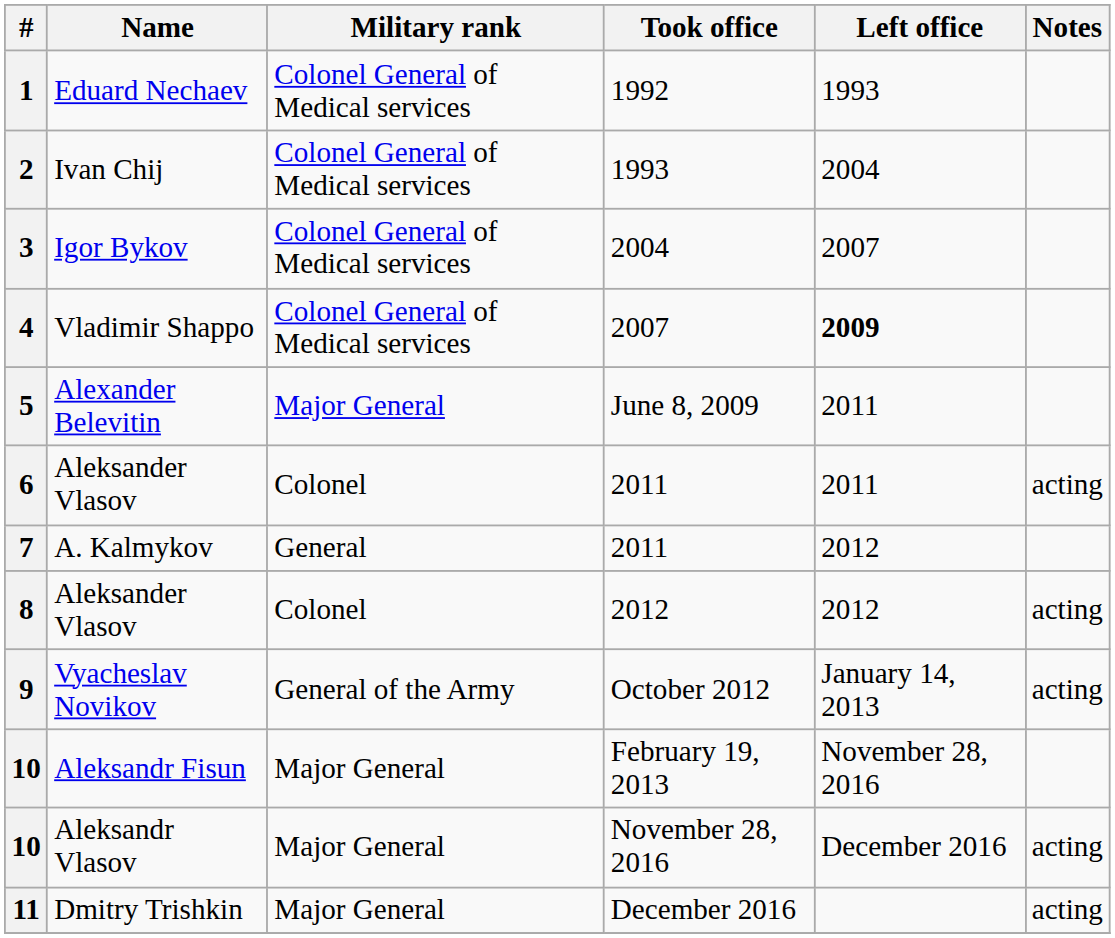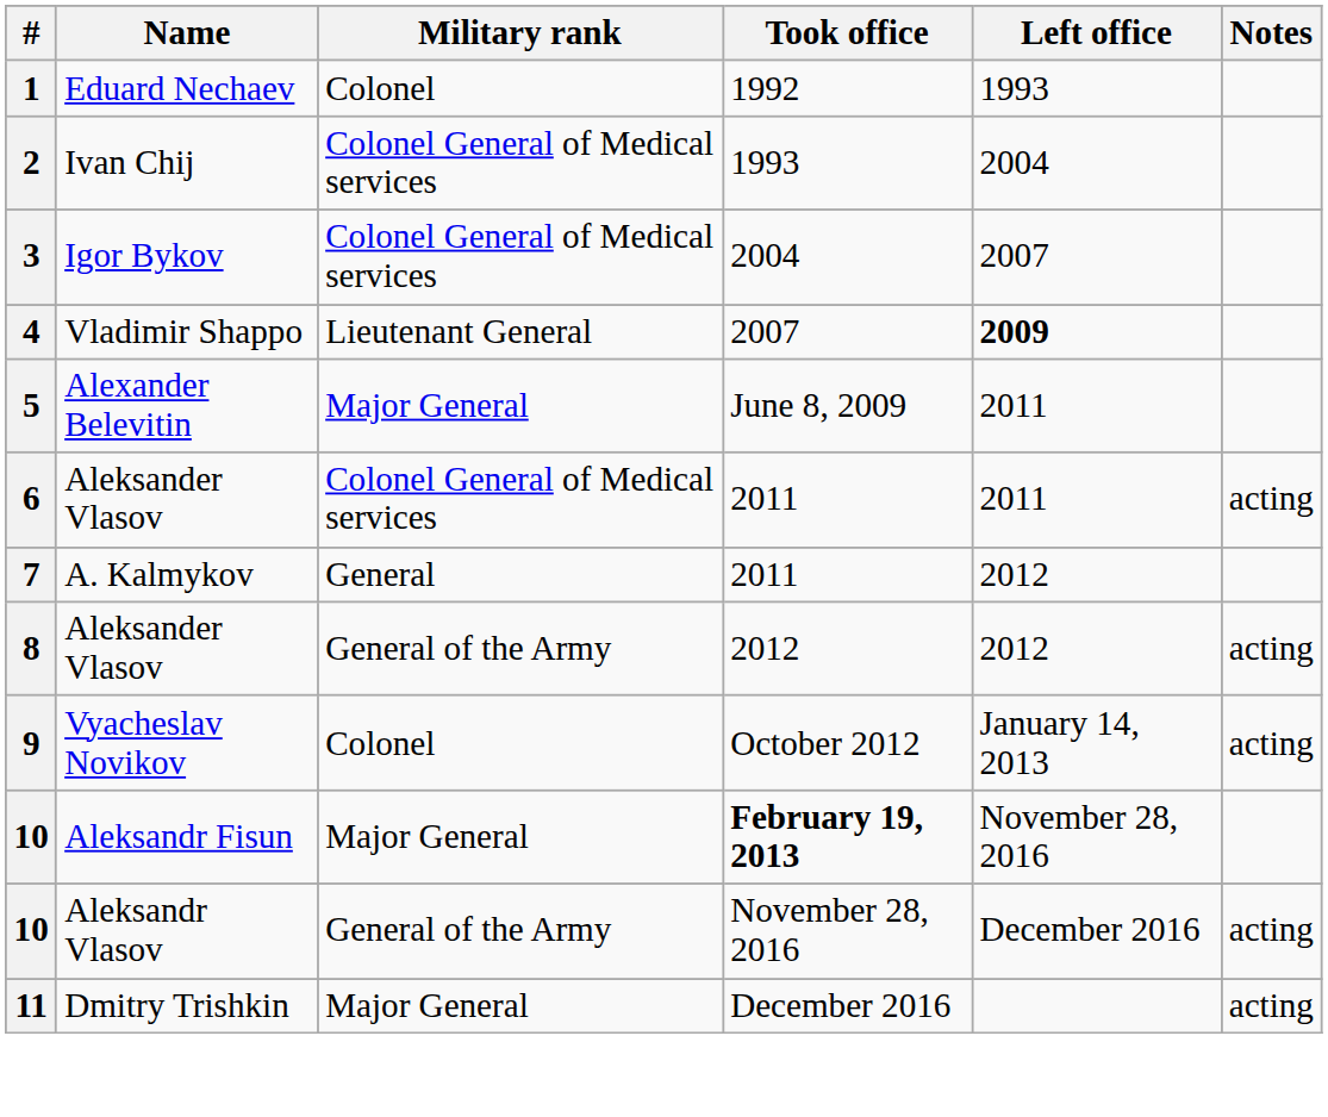1 | Military rank: Colonel General of Medical services -> Colonel
4 | Military rank: Colonel General of Medical services -> Lieutenant General
6 | Military rank: Colonel -> Colonel General of Medical services
8 | Military rank: Colonel -> General of the Army
9 | Military rank: General of the Army -> Colonel
10 / Aleksandr Fisun | Took office: normal -> bold
10 / Aleksandr Vlasov | Military rank: Major General -> General of the Army
